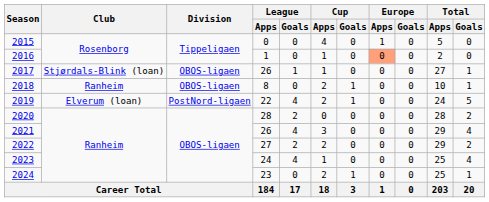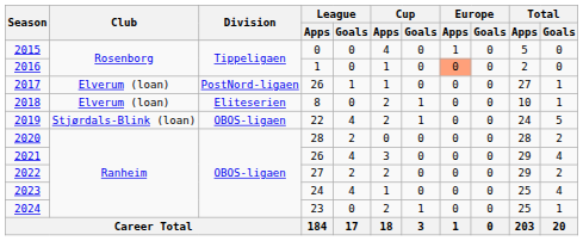2017 | Club: Stjørdals-Blink (loan) -> Elverum (loan)
2017 | Division: OBOS-ligaen -> PostNord-ligaen
2018 | Club: Ranheim -> Elverum (loan)
2018 | Division: OBOS-ligaen -> Eliteserien
2019 | Club: Elverum (loan) -> Stjørdals-Blink (loan)
2019 | Division: PostNord-ligaen -> OBOS-ligaen
